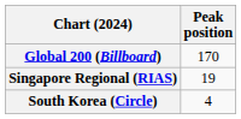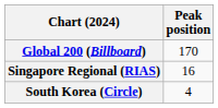Singapore Regional (RIAS) | Peak position: 19 -> 16
